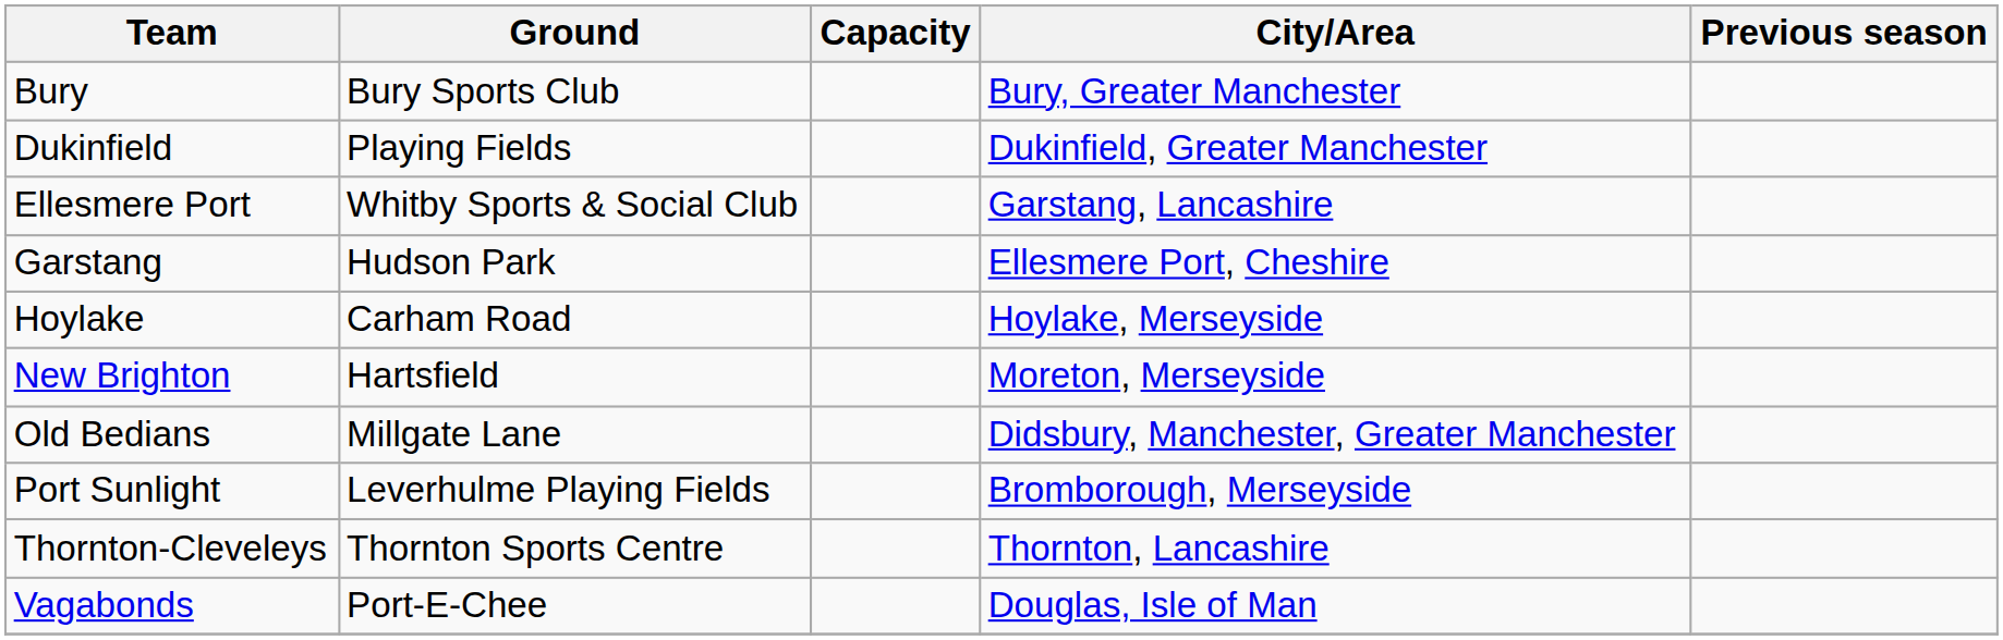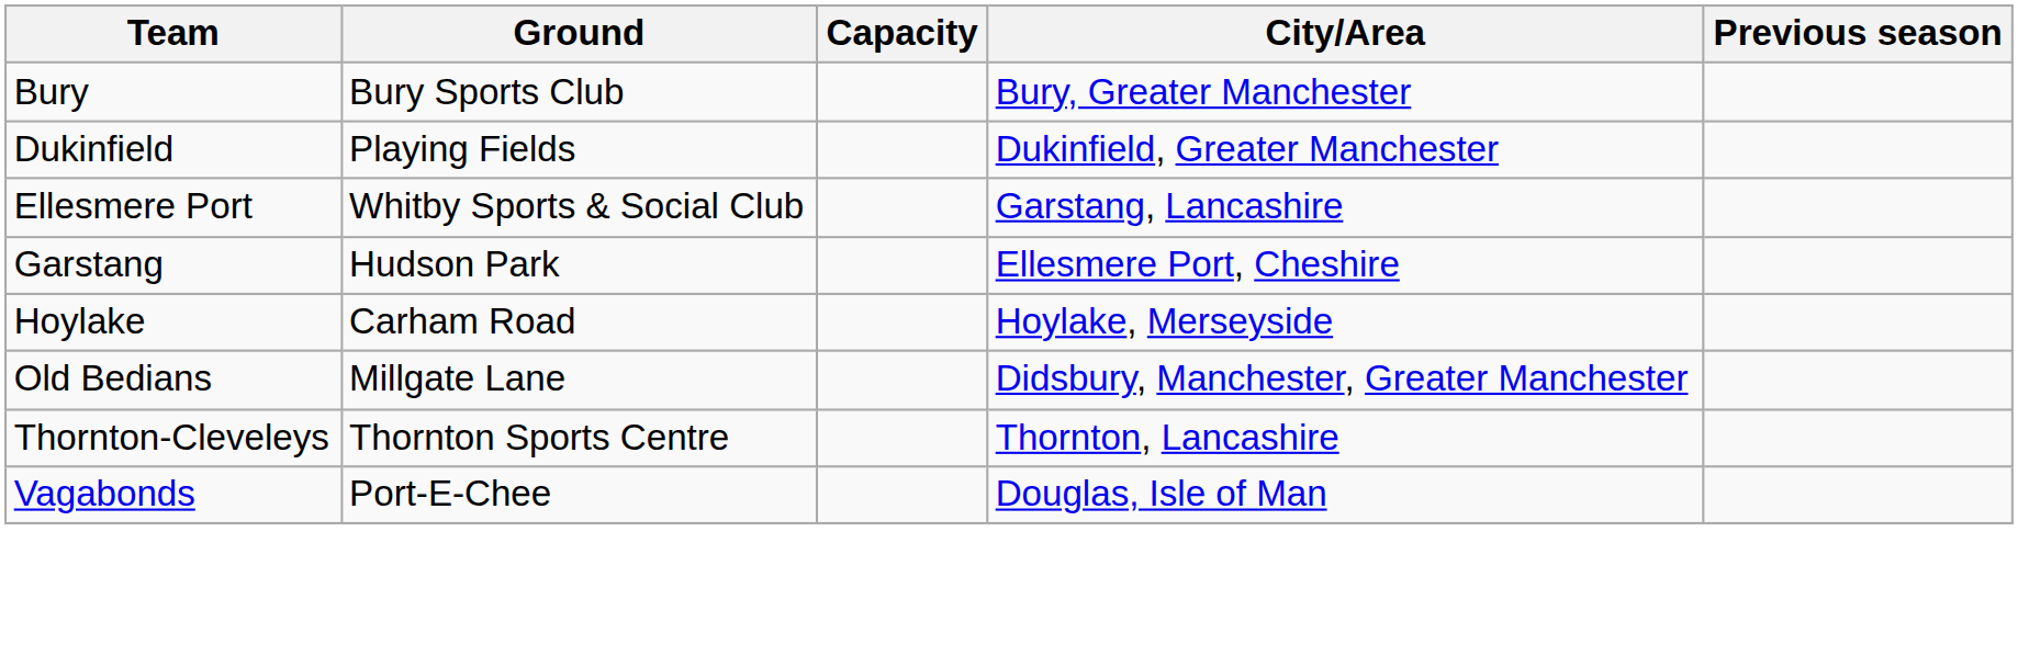- row: New Brighton | Hartsfield | Moreton, Merseyside
- row: Port Sunlight | Leverhulme Playing Fields | Bromborough, Merseyside
